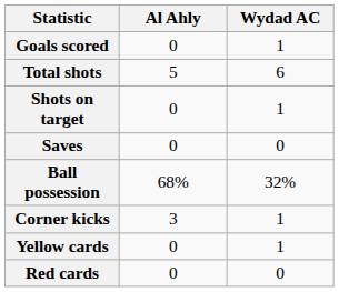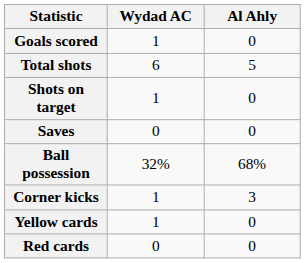columns swapped: Al Ahly <-> Wydad AC
